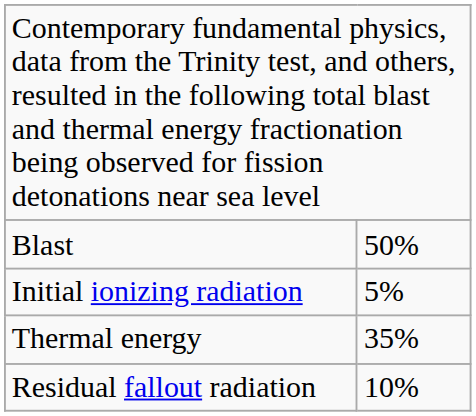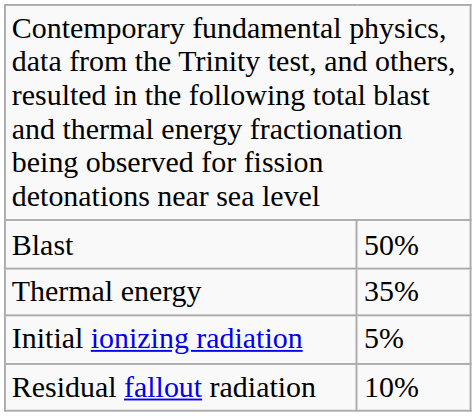rows swapped: Thermal energy <-> Initial ionizing radiation
